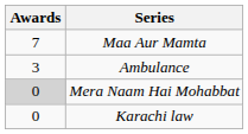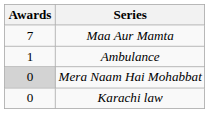Ambulance | Awards: 3 -> 1
